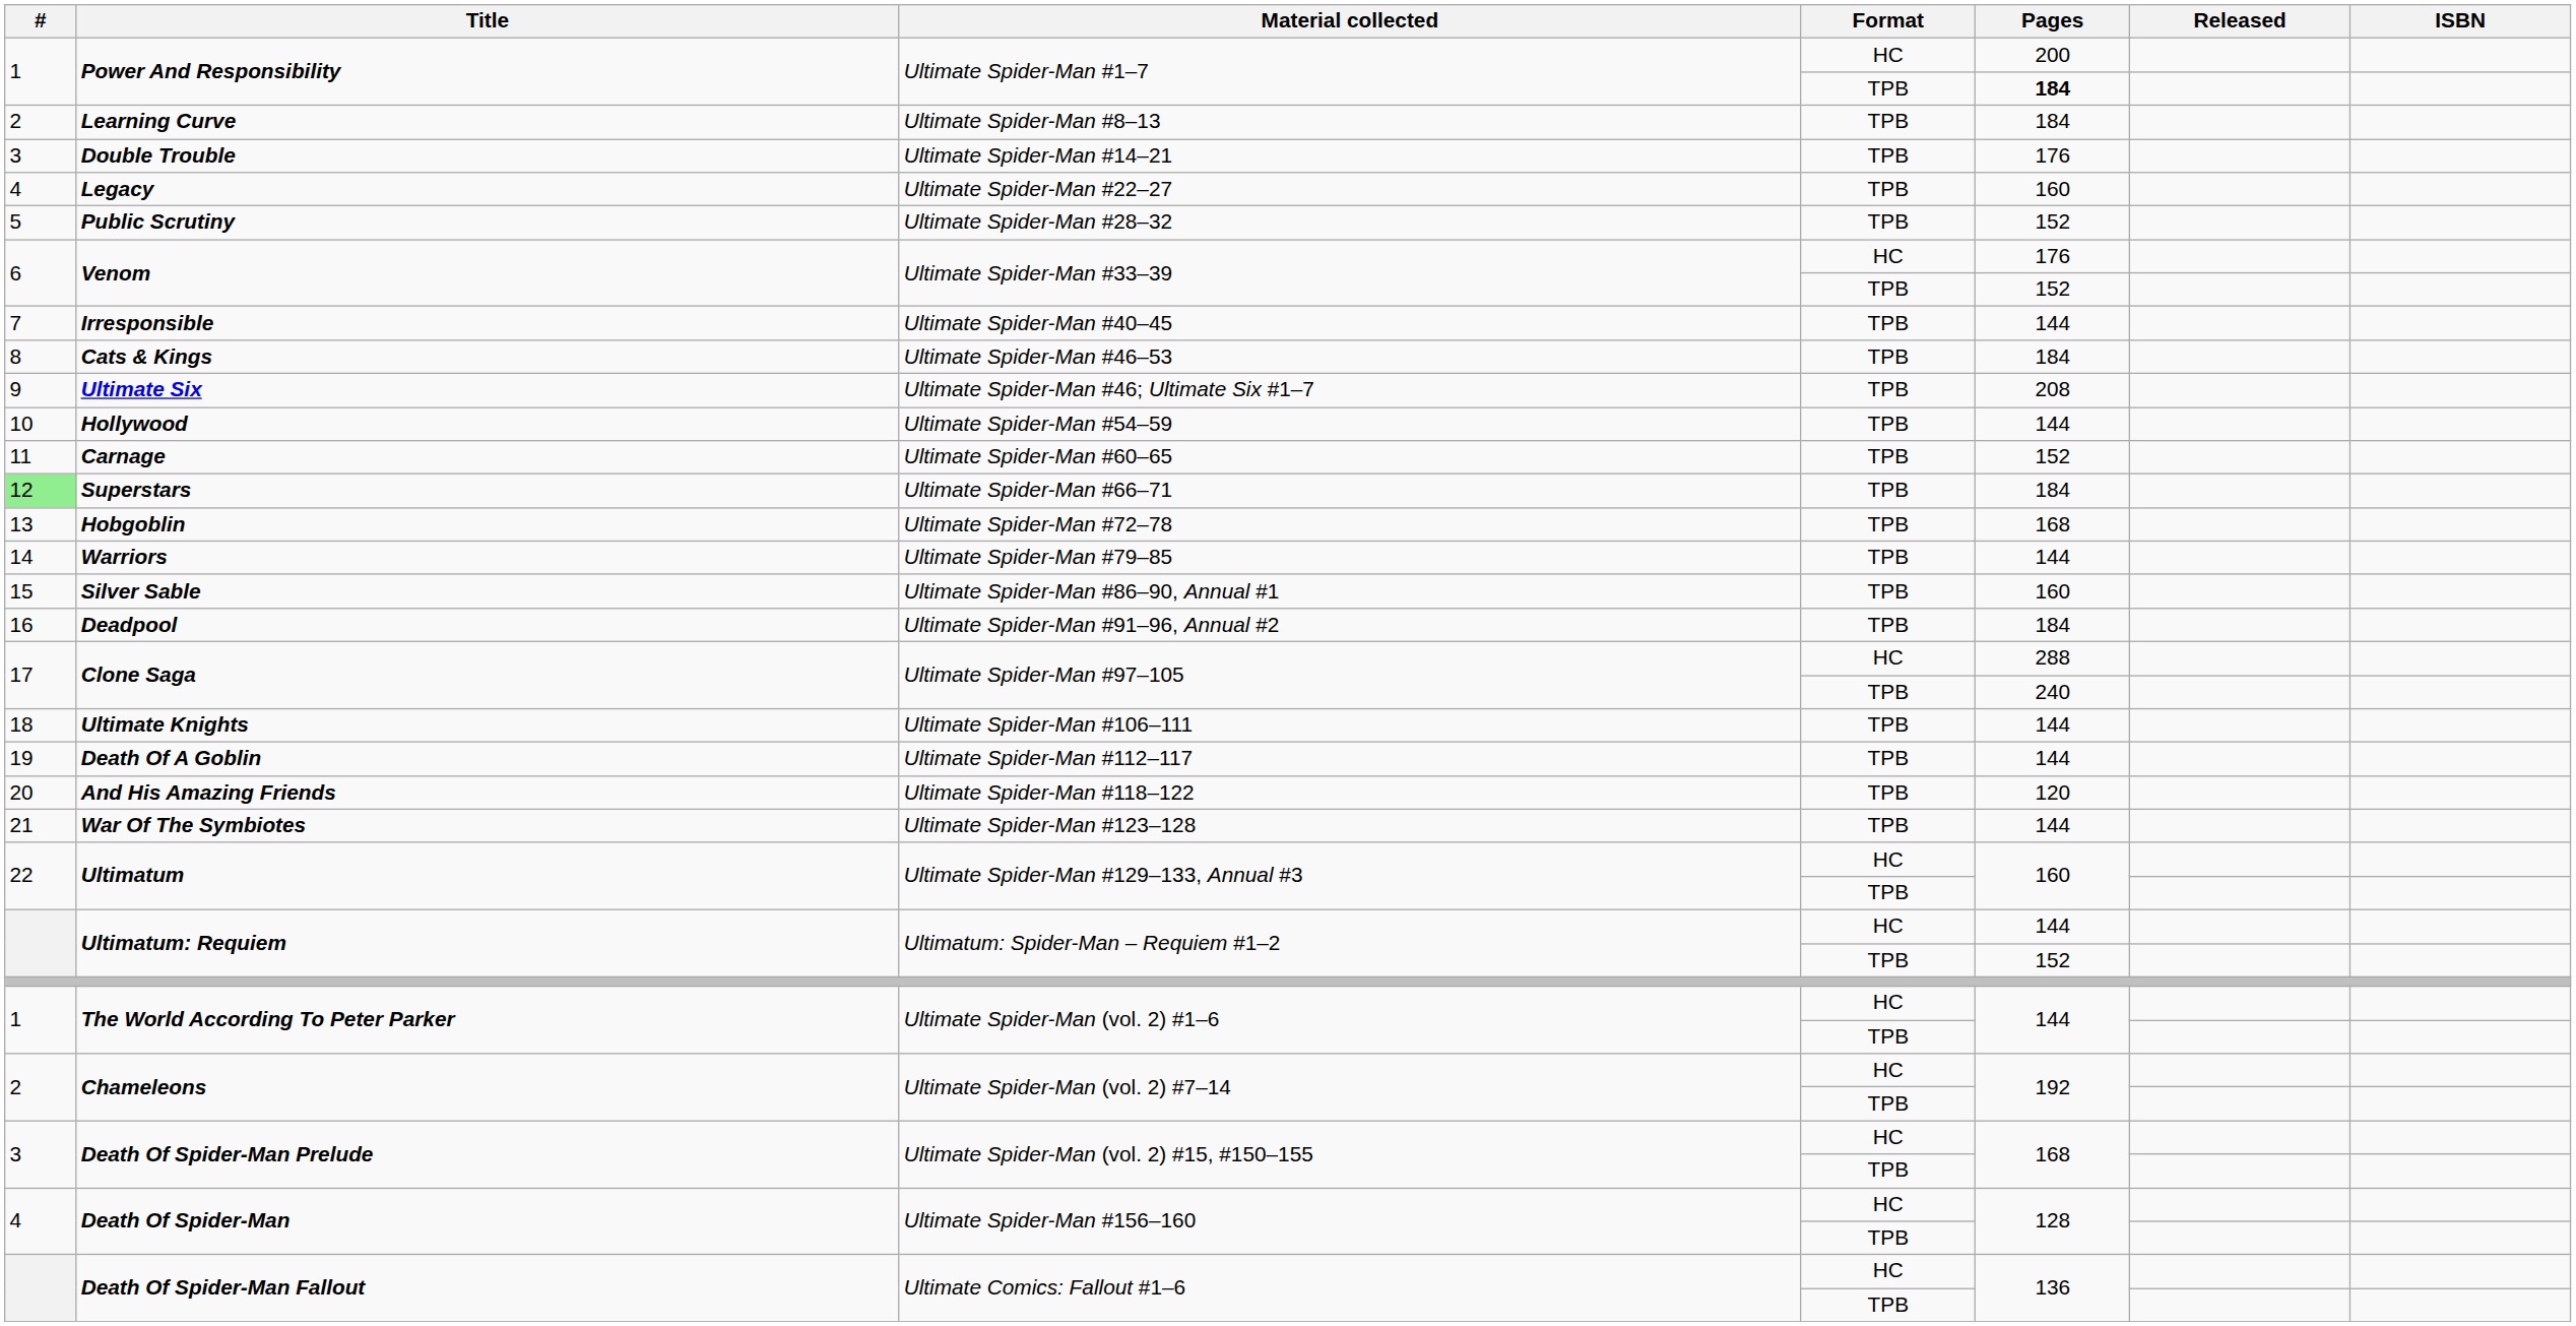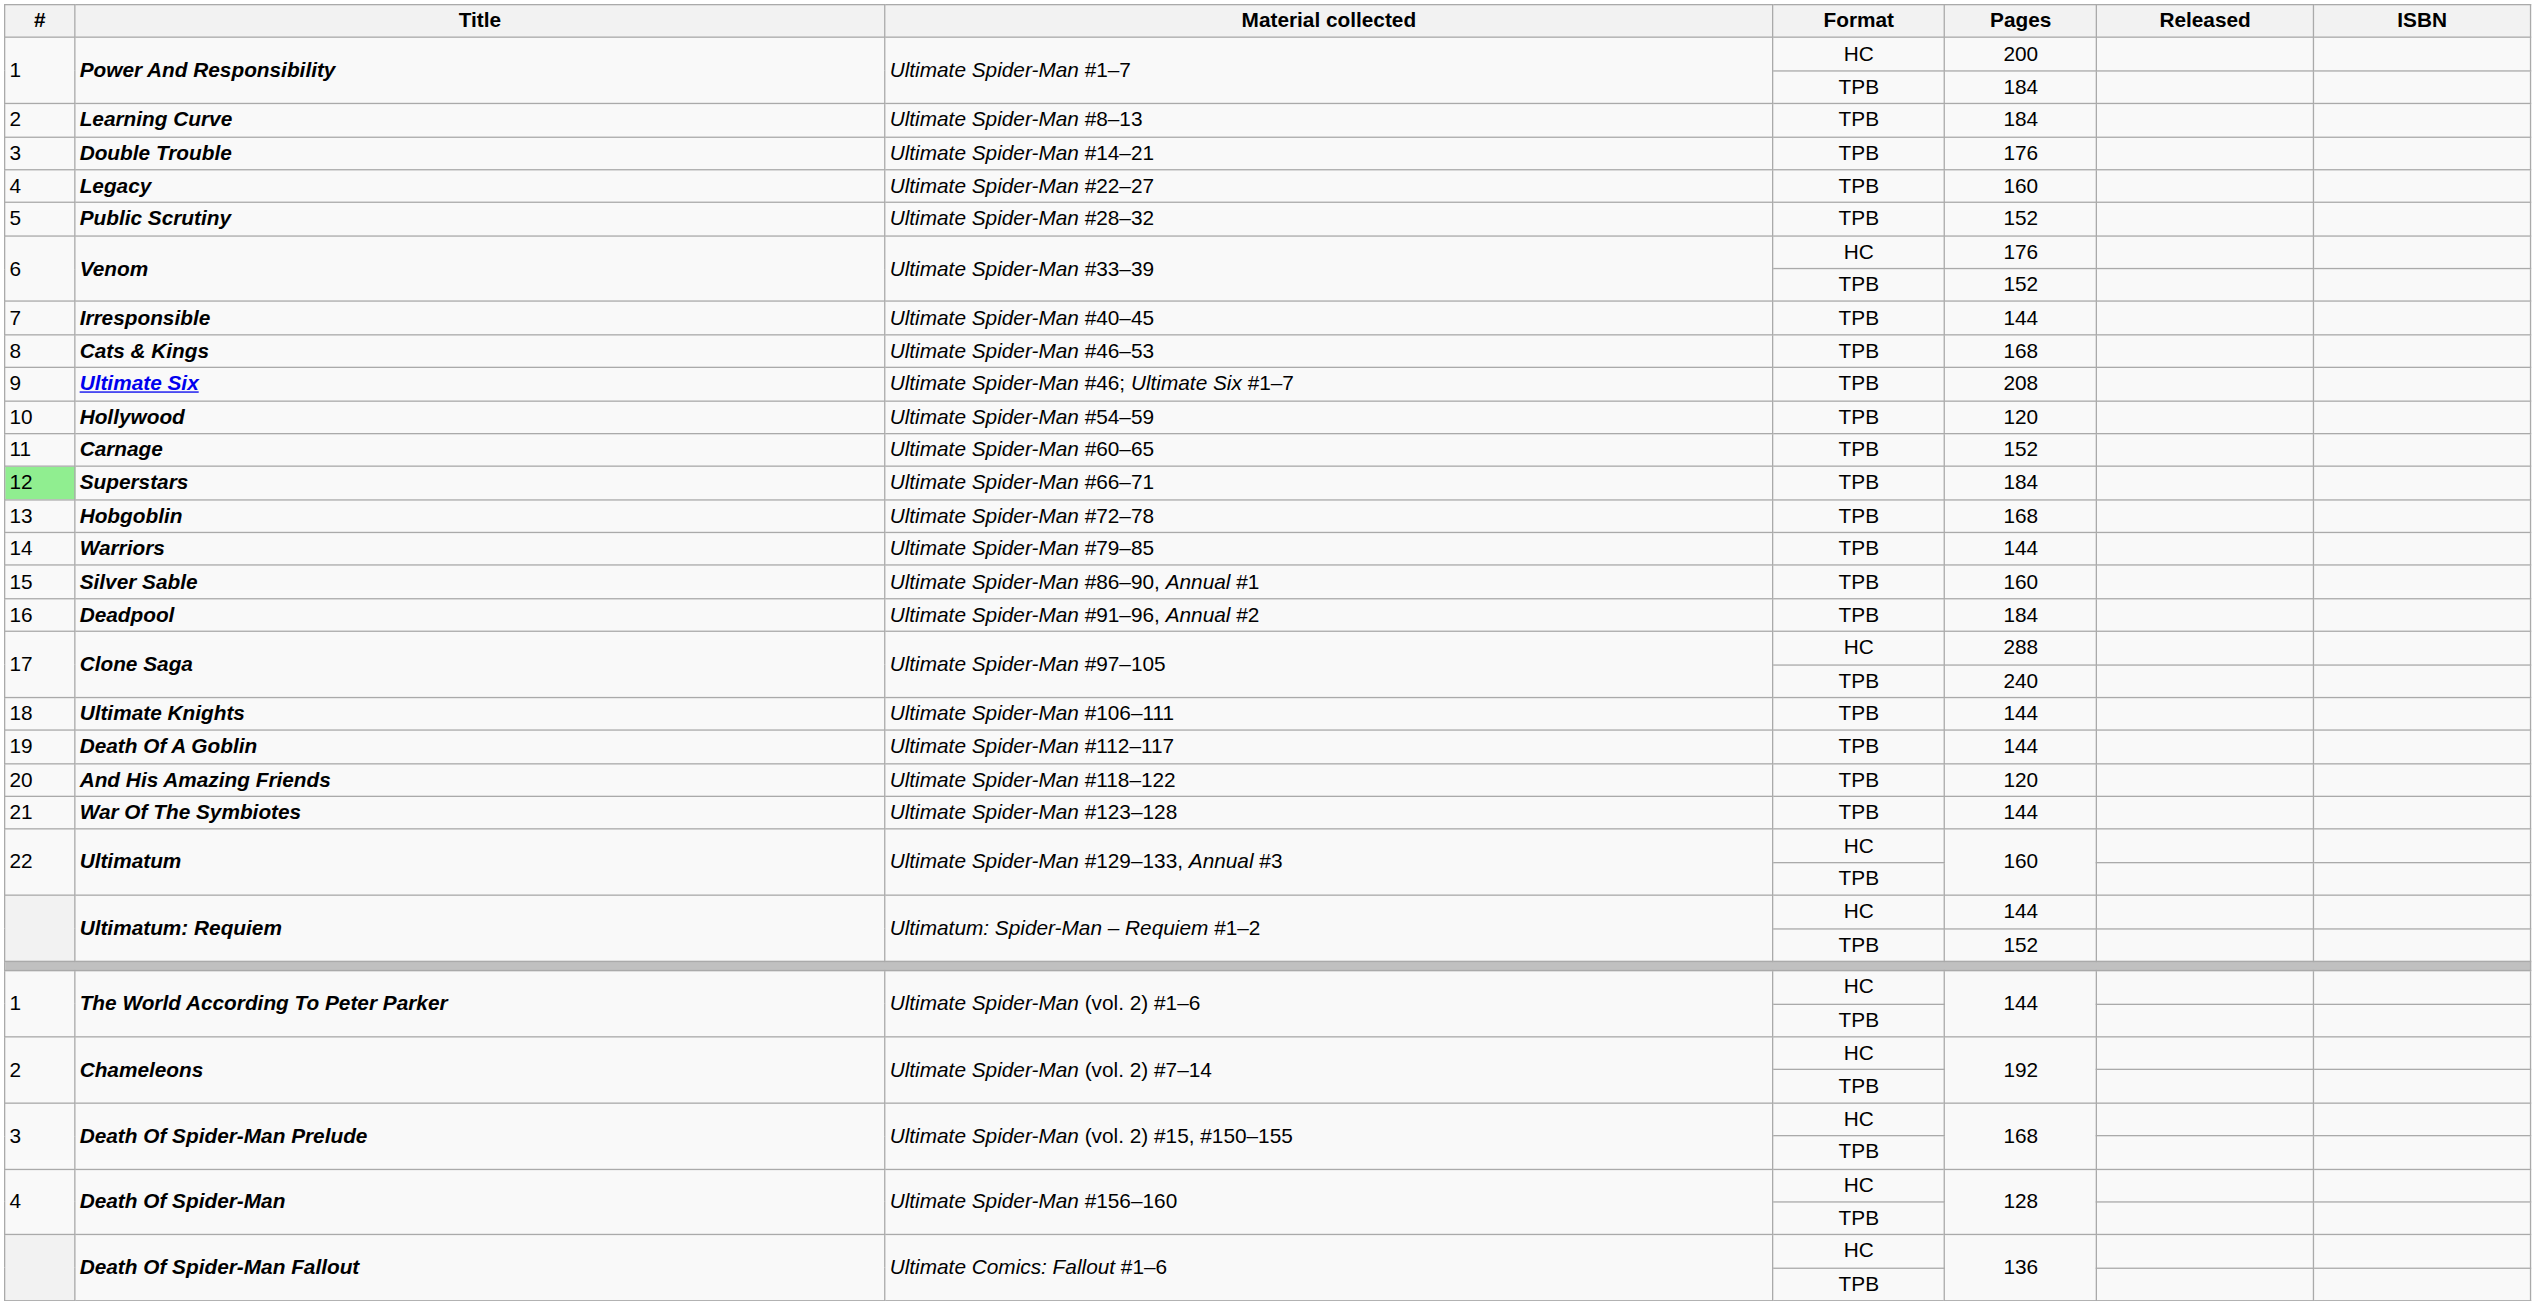Power And Responsibility / TPB | Pages: bold -> normal
Cats & Kings | Pages: 184 -> 168
Hollywood | Pages: 144 -> 120
